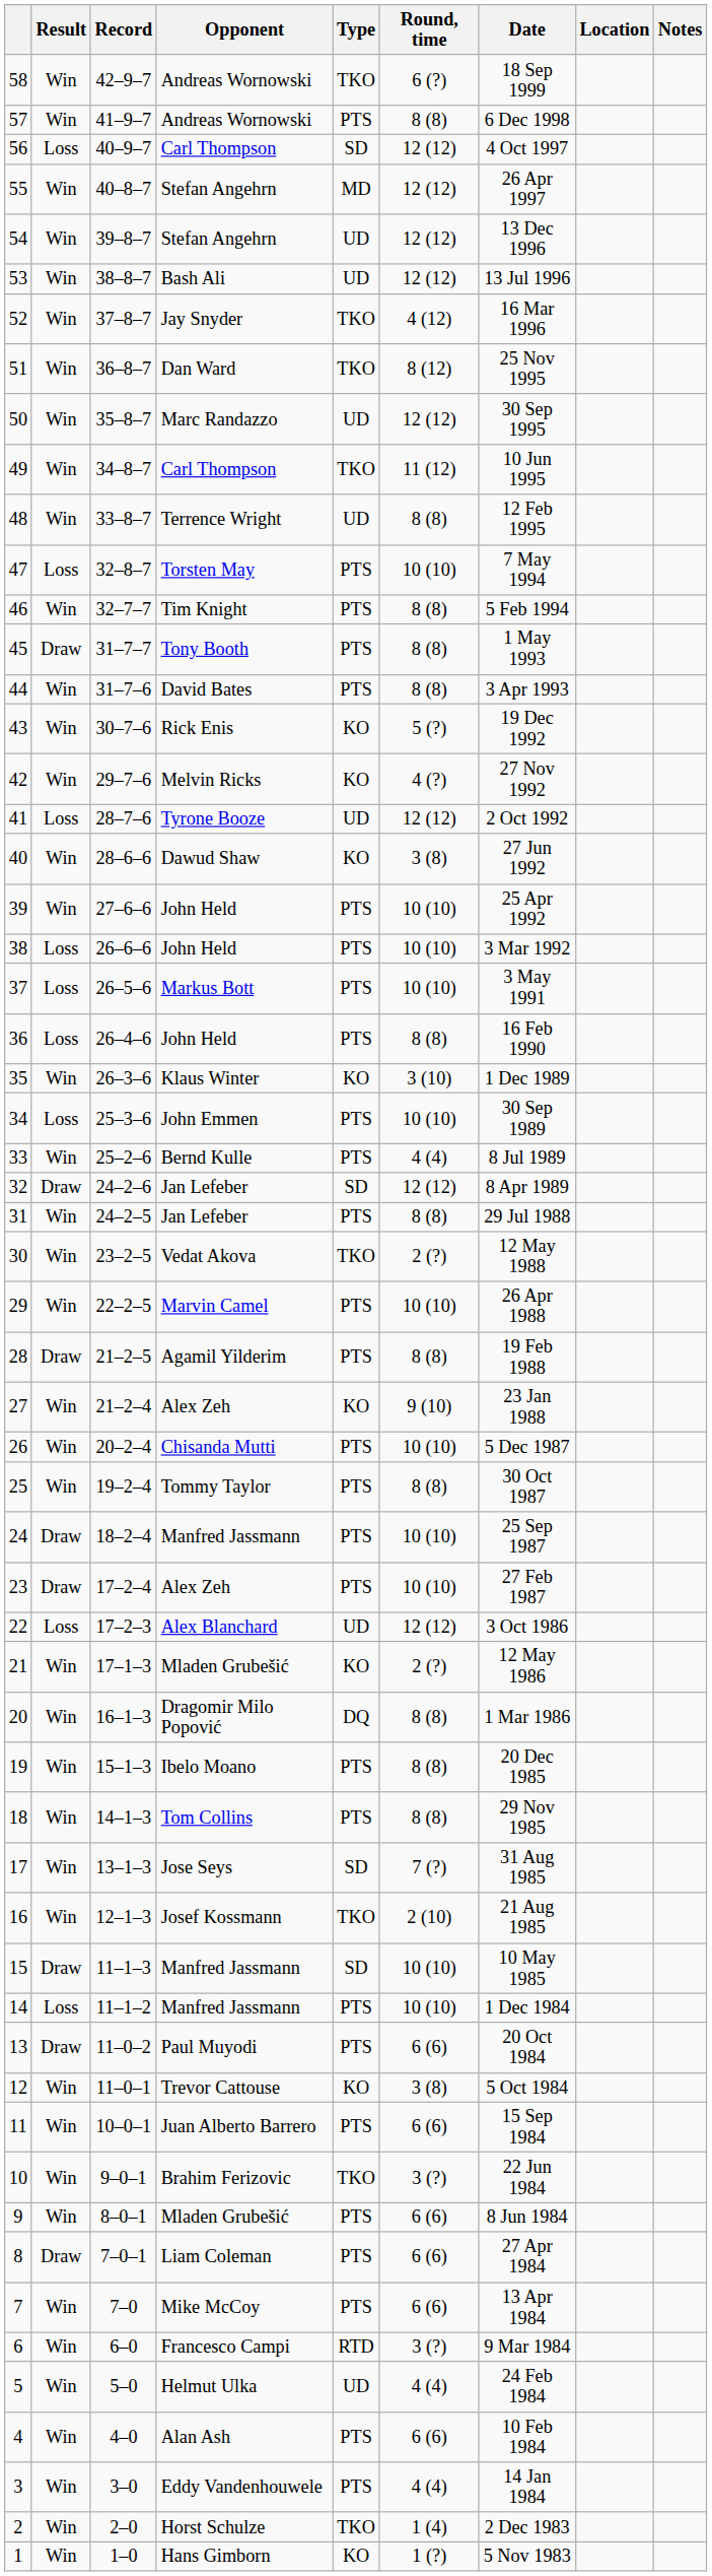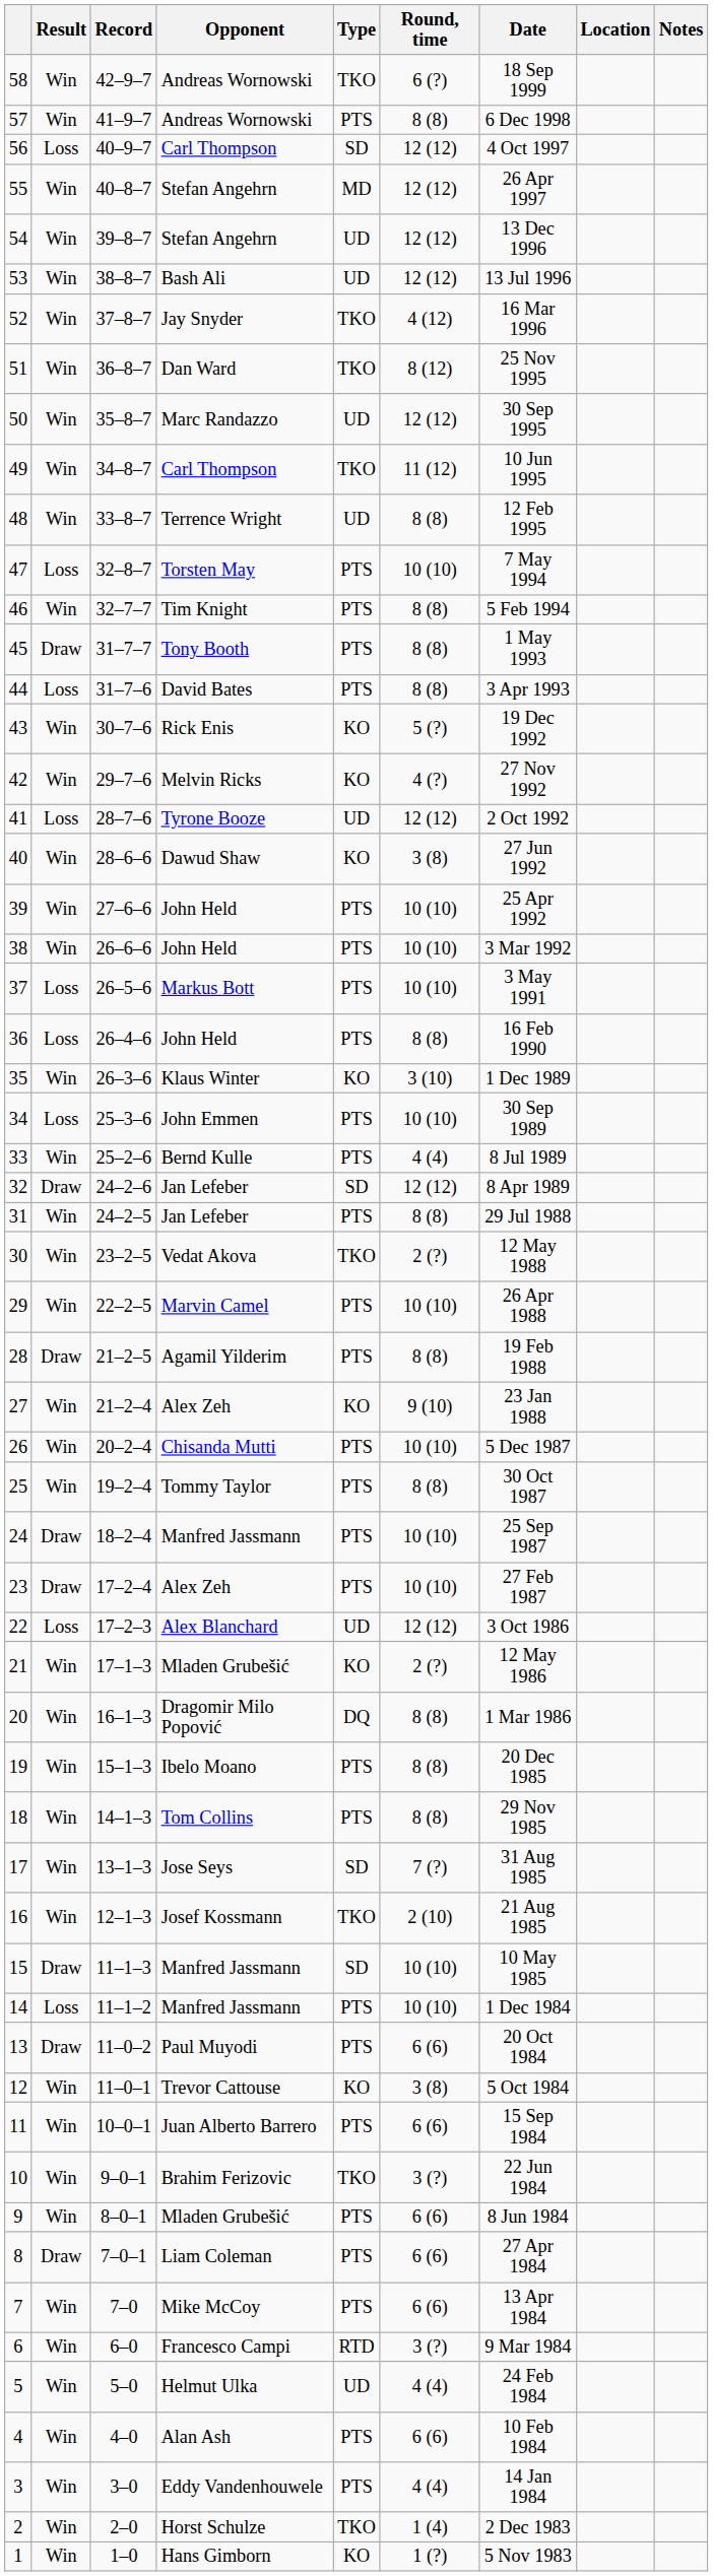44 | Result: Win -> Loss
38 | Result: Loss -> Win
